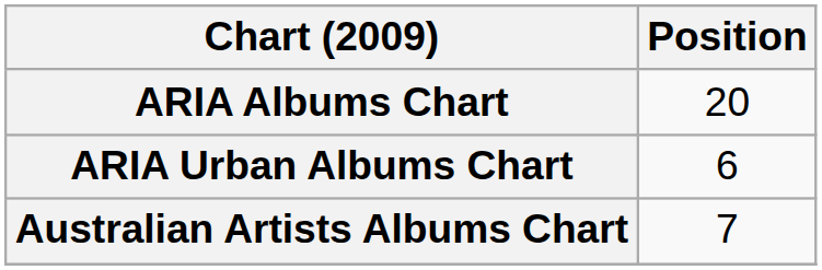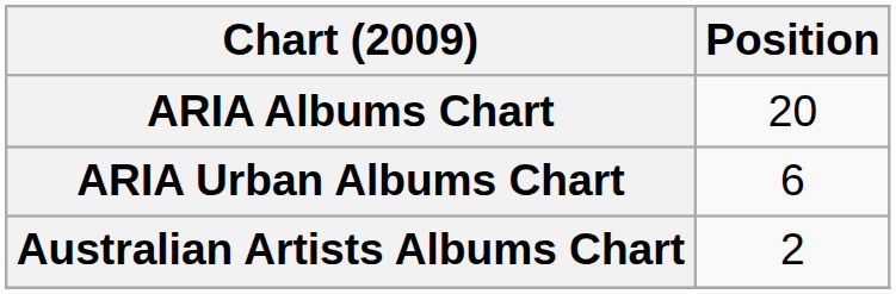Australian Artists Albums Chart | Position: 7 -> 2
